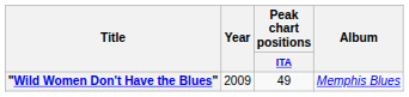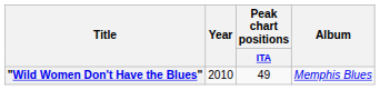"Wild Women Don't Have the Blues" | Year: 2009 -> 2010
